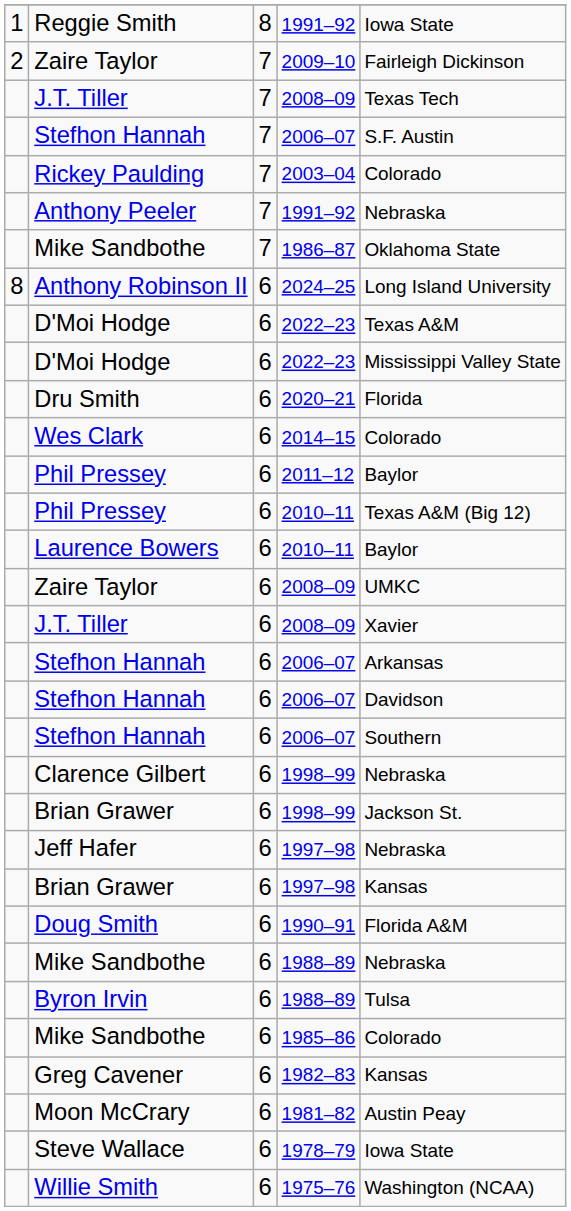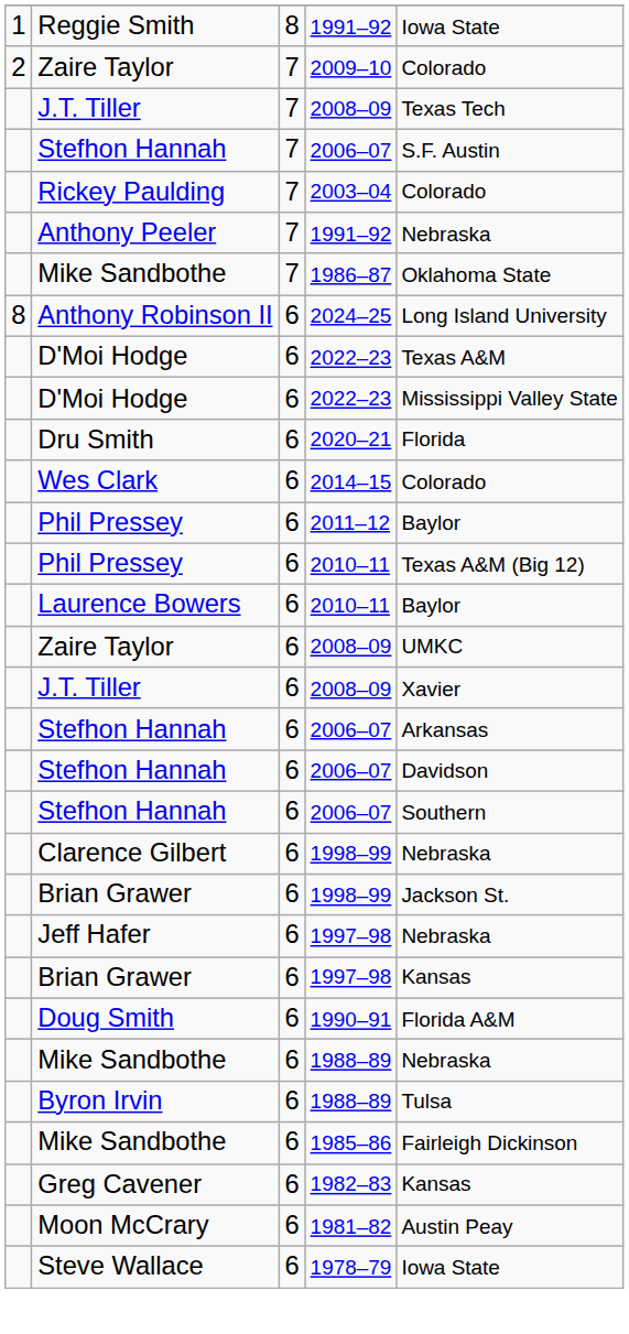Zaire Taylor / 2009–10 | column 5: Fairleigh Dickinson -> Colorado
Mike Sandbothe / 1985–86 | column 5: Colorado -> Fairleigh Dickinson
- row: Willie Smith | 6 | 1975–76 | Washington (NCAA)
